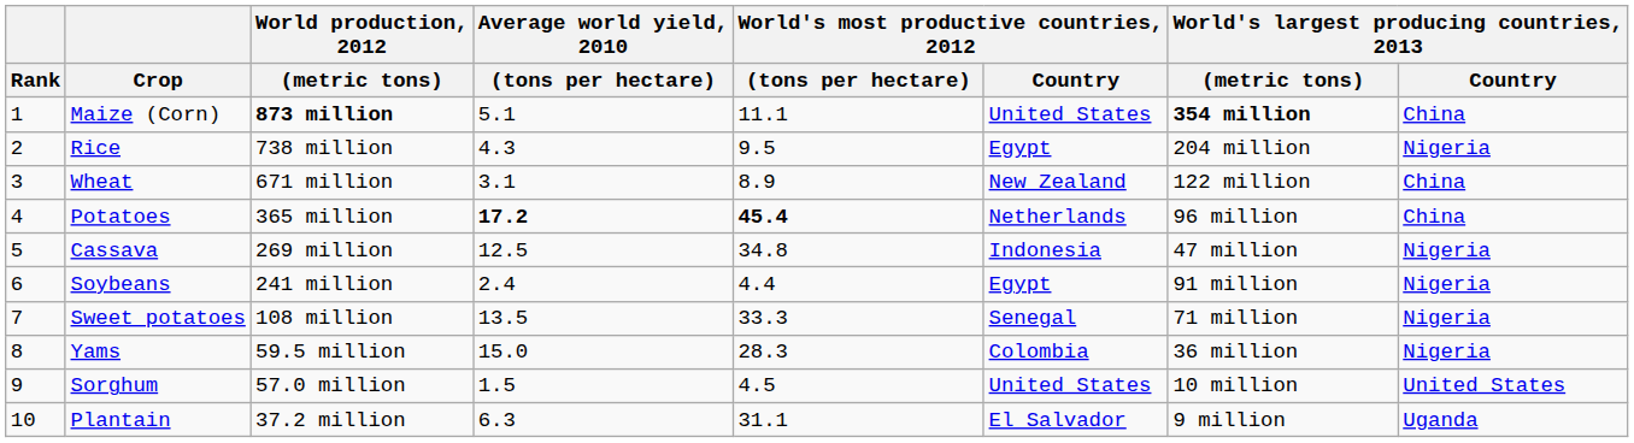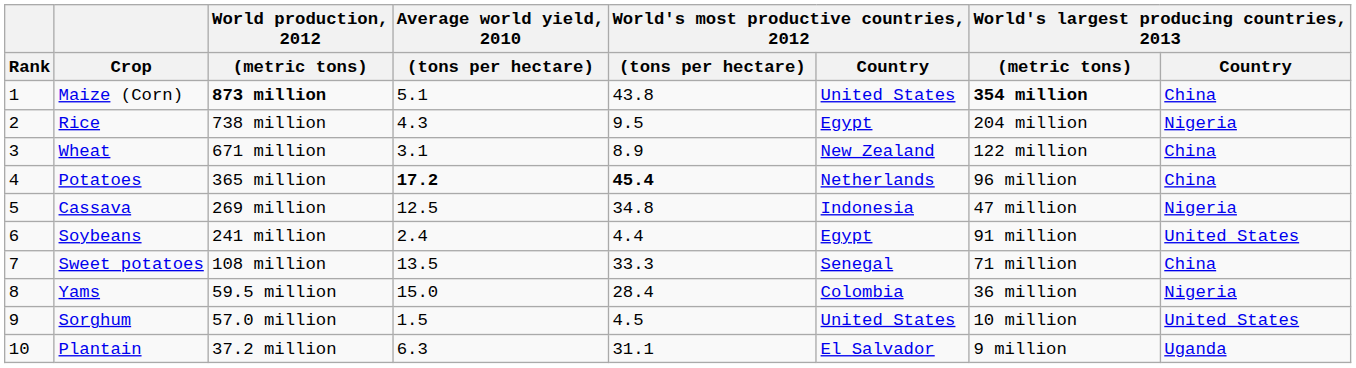Maize (Corn) | World's most productive countries, 2012 / (tons per hectare): 11.1 -> 43.8
Soybeans | World's largest producing countries, 2013 / Country: Nigeria -> United States
Sweet potatoes | World's largest producing countries, 2013 / Country: Nigeria -> China
Yams | World's most productive countries, 2012 / (tons per hectare): 28.3 -> 28.4
